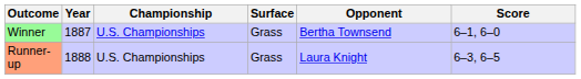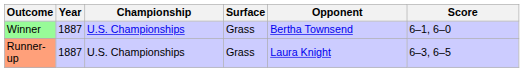Runner-up | Year: 1888 -> 1887
